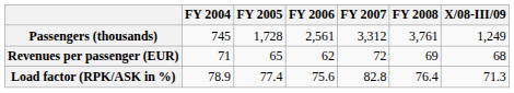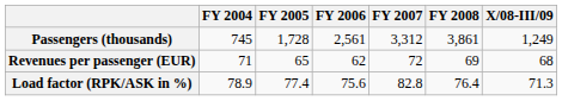Passengers (thousands) | FY 2008: 3,761 -> 3,861
